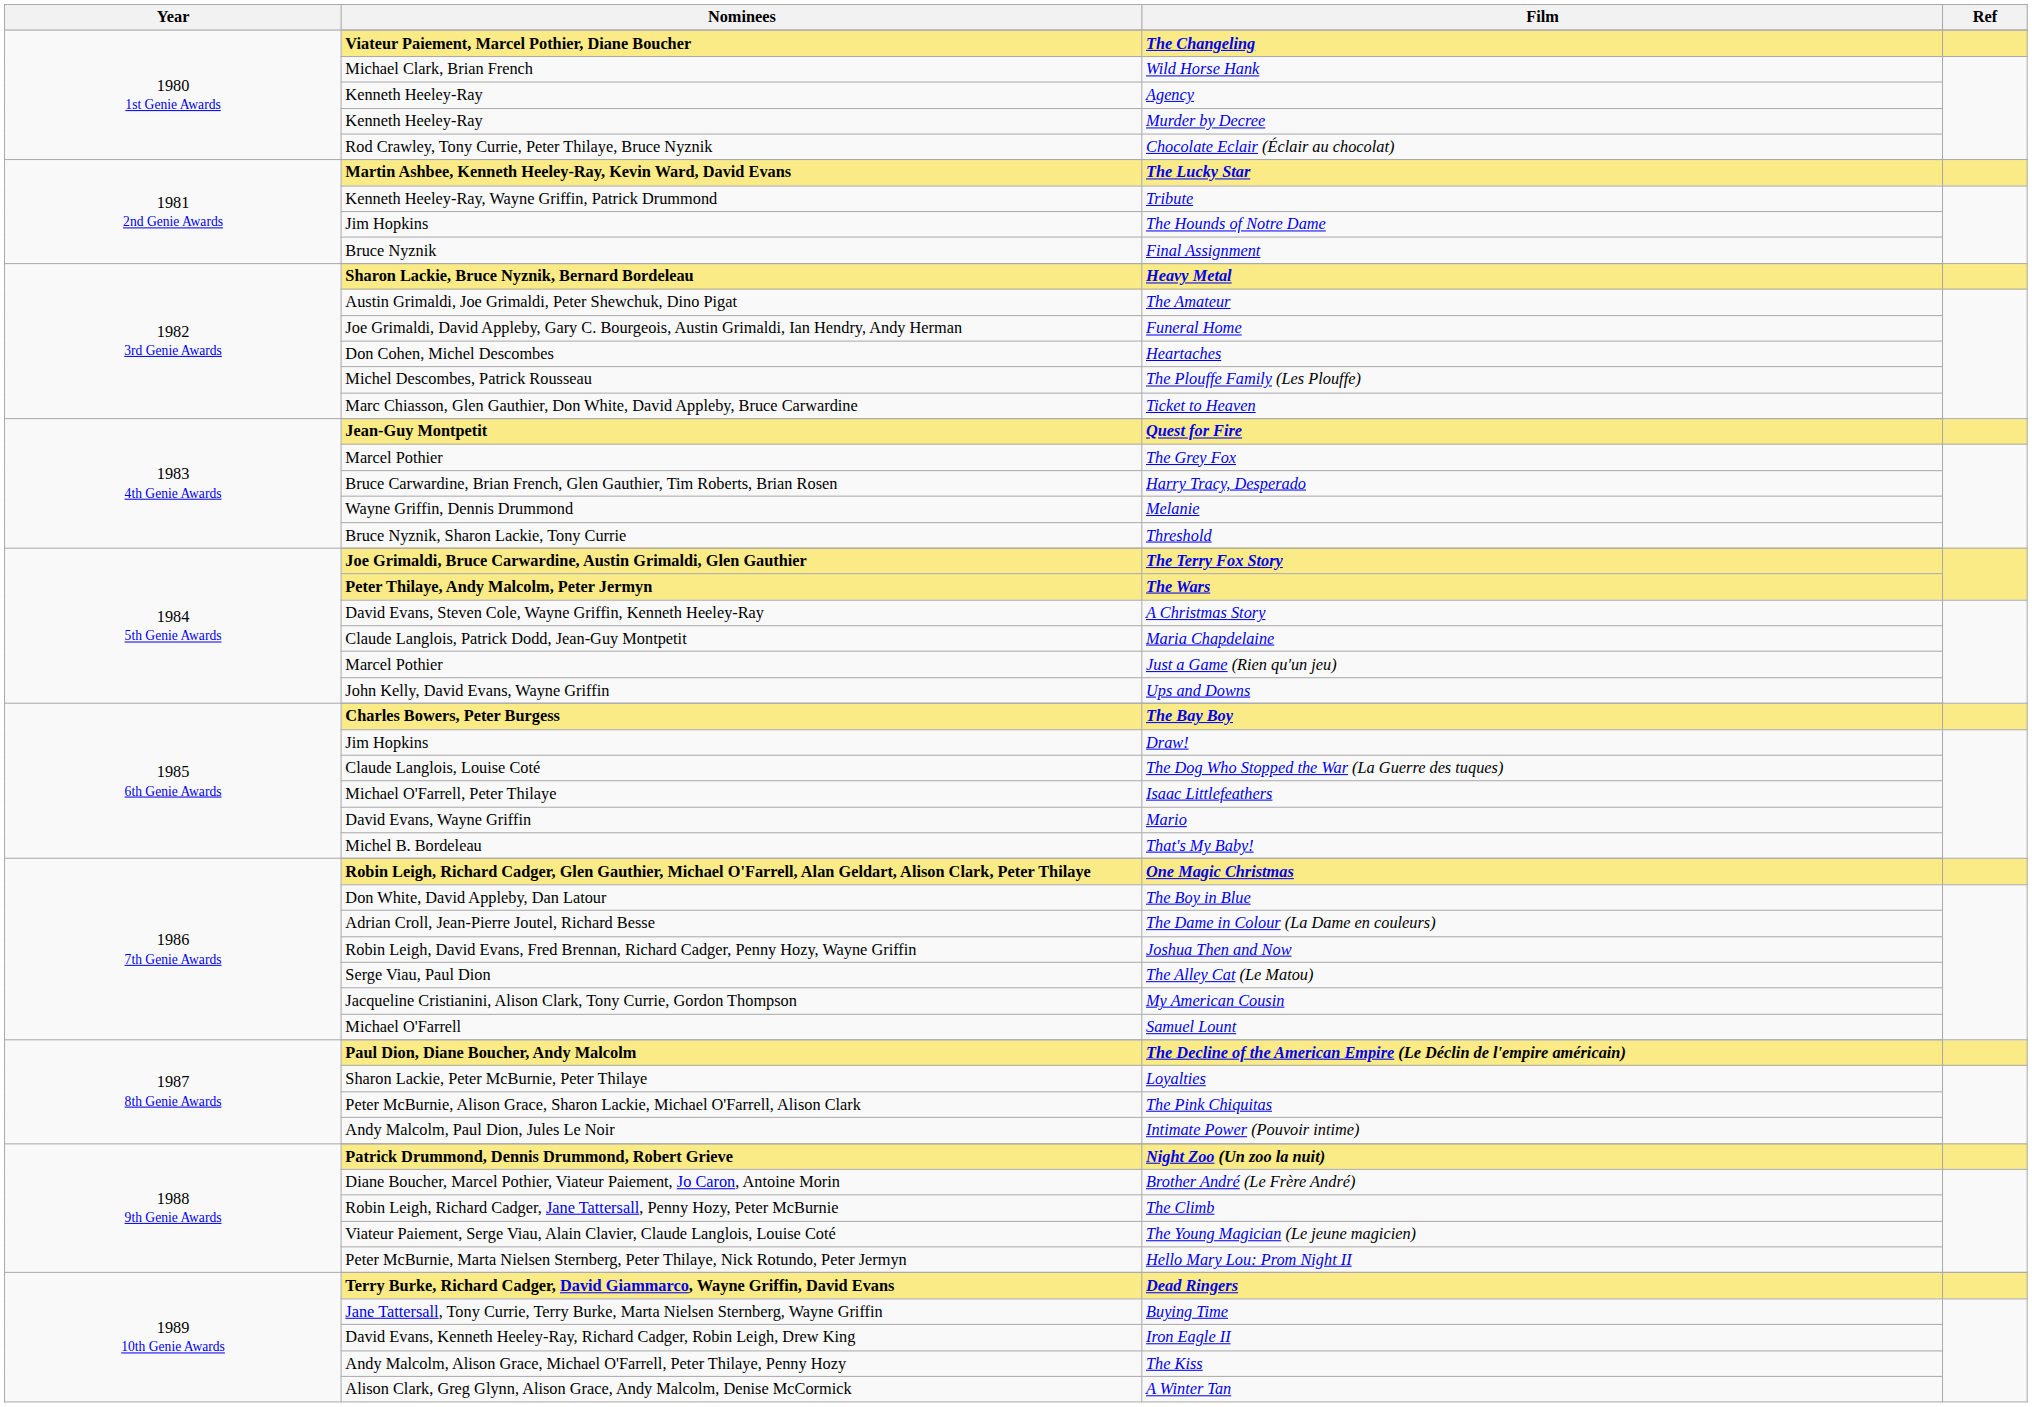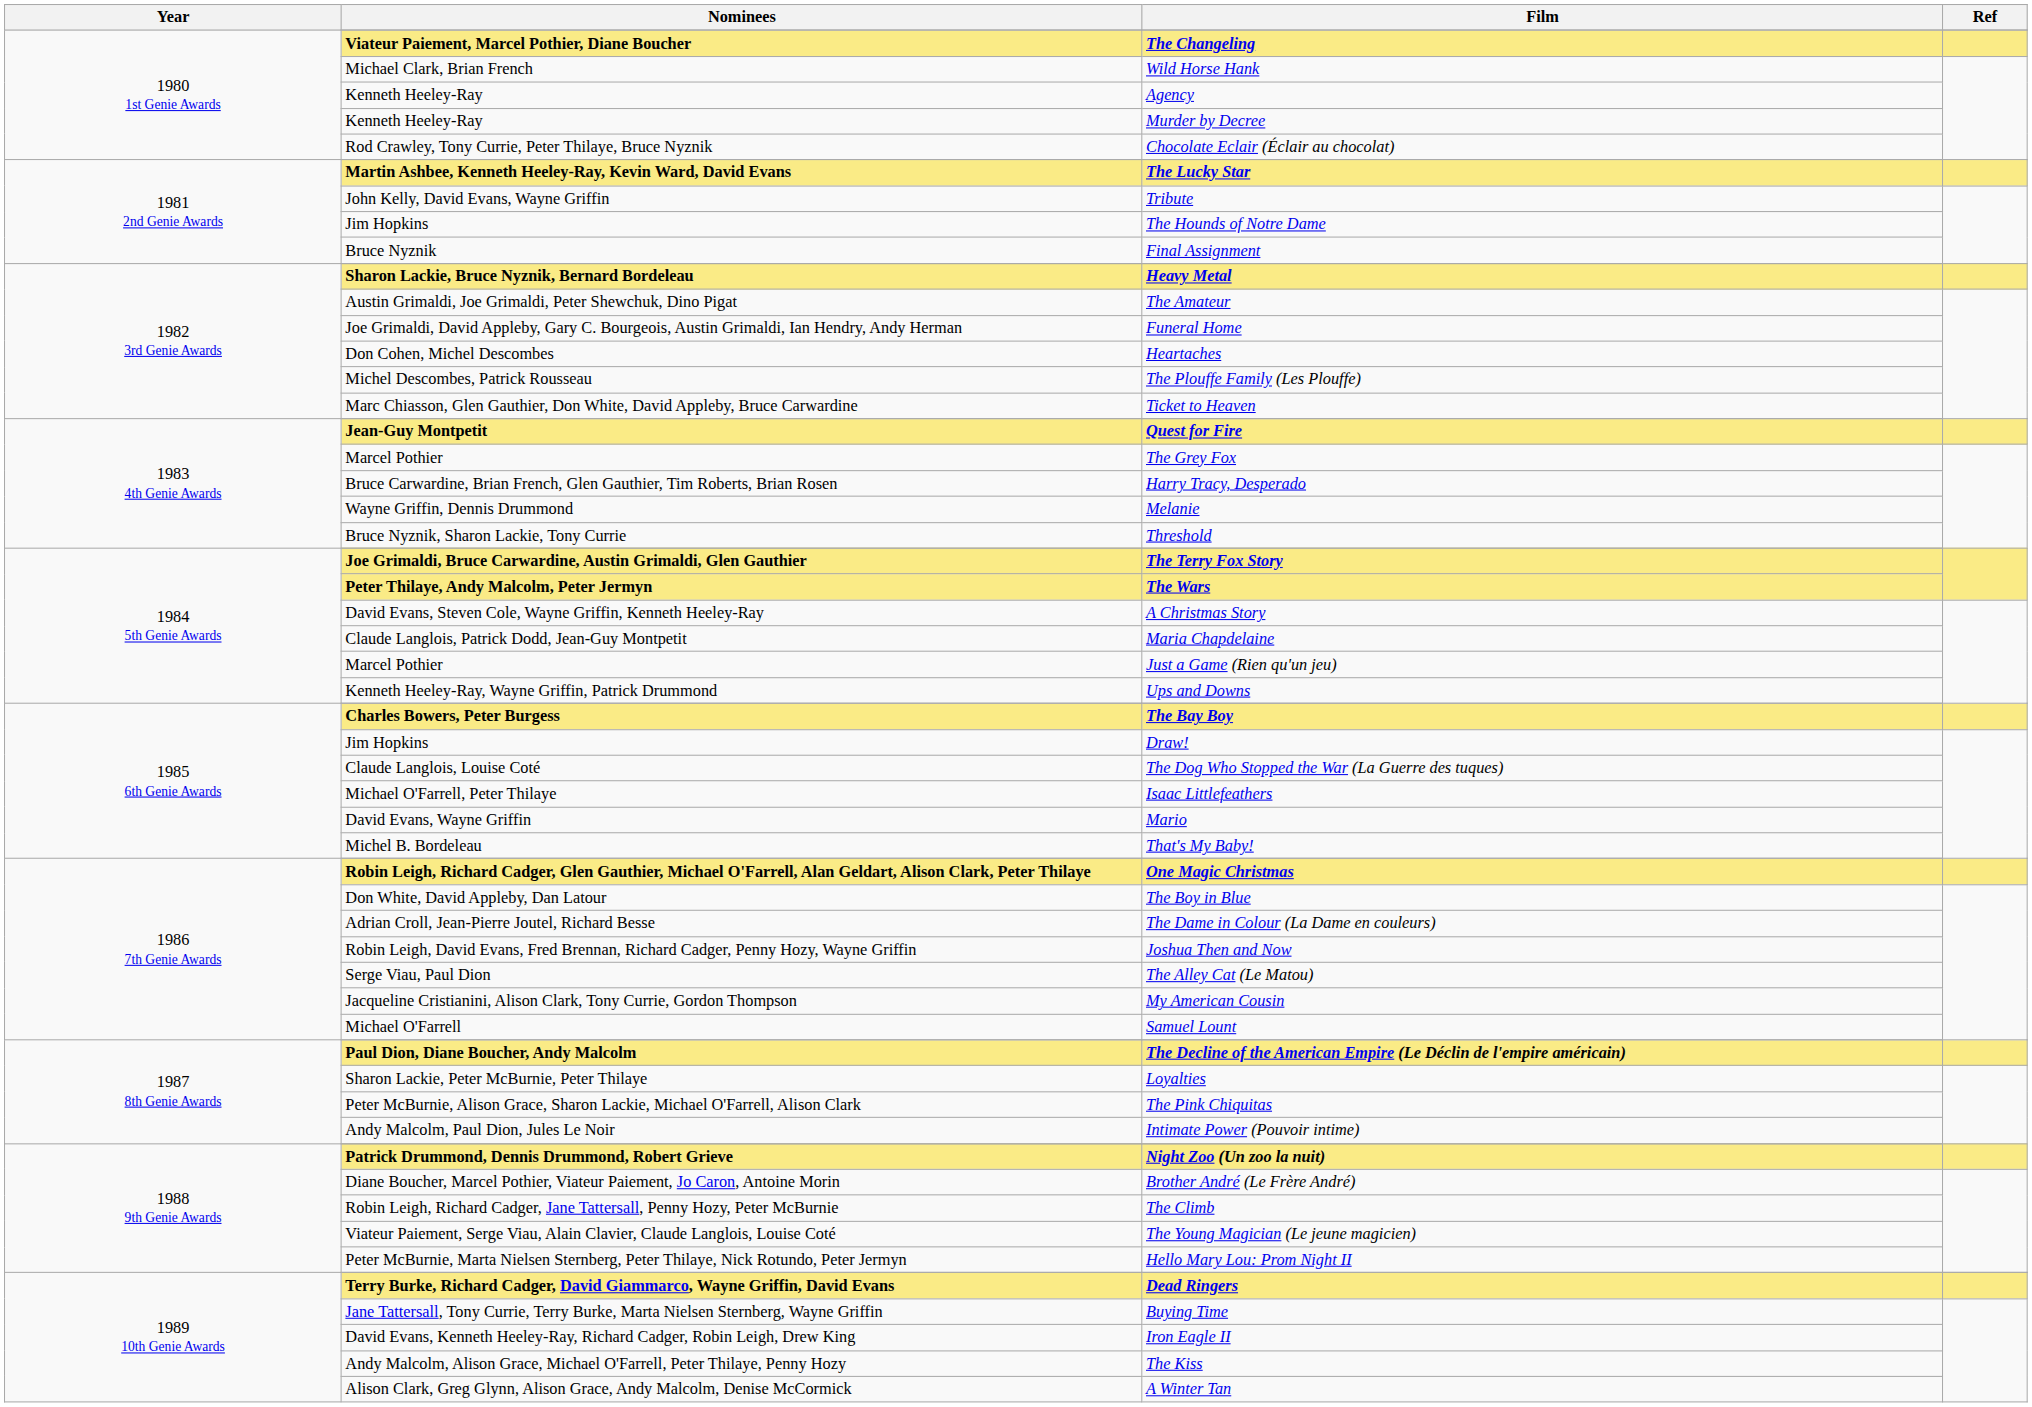Tribute | Nominees: Kenneth Heeley-Ray, Wayne Griffin, Patrick Drummond -> John Kelly, David Evans, Wayne Griffin
Ups and Downs | Nominees: John Kelly, David Evans, Wayne Griffin -> Kenneth Heeley-Ray, Wayne Griffin, Patrick Drummond
